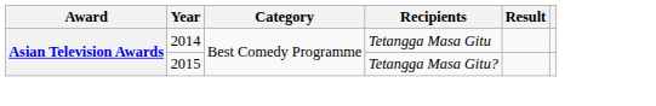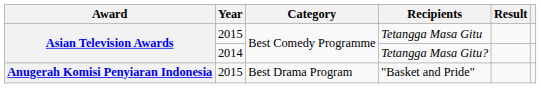Tetangga Masa Gitu | Year: 2014 -> 2015
Tetangga Masa Gitu? | Year: 2015 -> 2014
+ row: Anugerah Komisi Penyiaran Indonesia | 2015 | Best Drama Program | "Basket and Pride"
